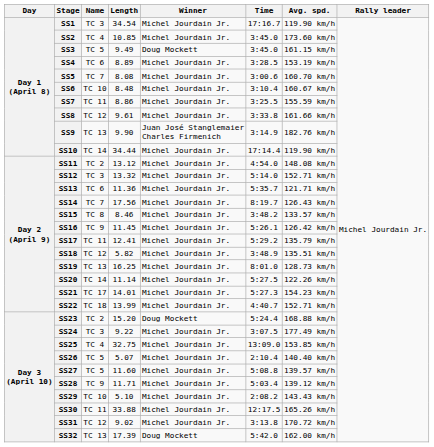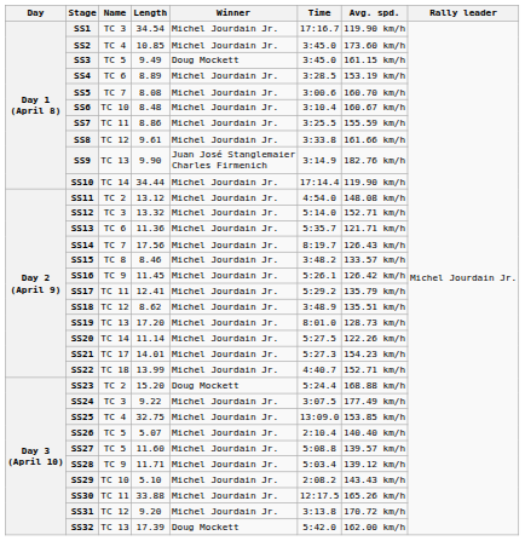SS18 | Length: 5.82 -> 8.62
SS19 | Length: 16.25 -> 17.20
SS31 | Length: 9.02 -> 9.20
